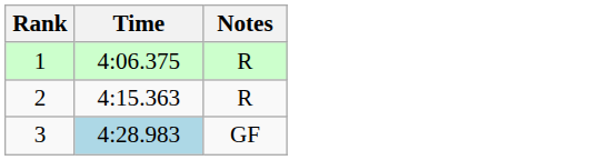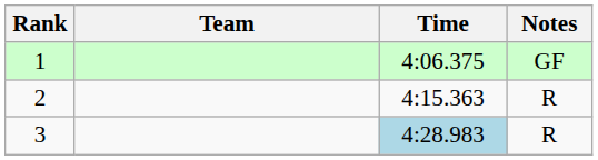+ column: Team
1 | Notes: R -> GF
3 | Notes: GF -> R
